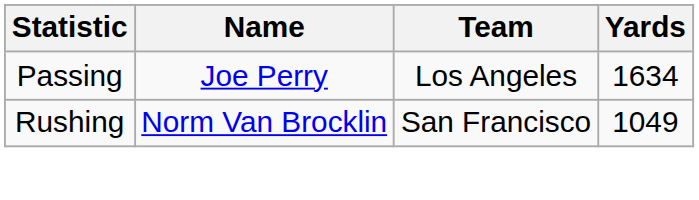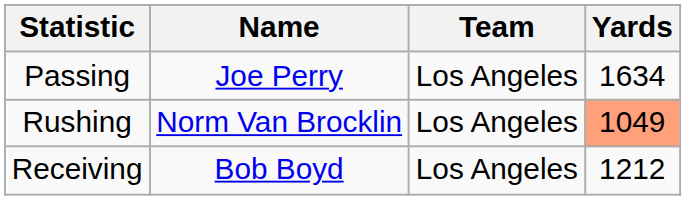Rushing | Team: San Francisco -> Los Angeles
Rushing | Yards: no background -> lightsalmon background
+ row: Receiving | Bob Boyd | Los Angeles | 1212
